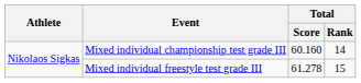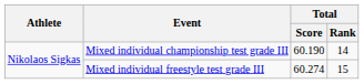Mixed individual championship test grade III | Total / Score: 60.160 -> 60.190
Mixed individual freestyle test grade III | Total / Score: 61.278 -> 60.274
